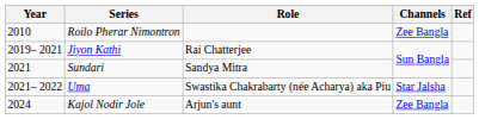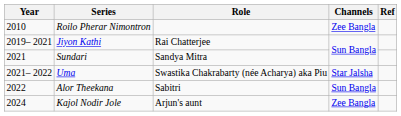+ row: 2022 | Alor Theekana | Sabitri | Sun Bangla
